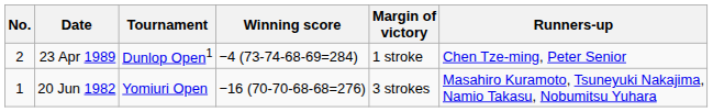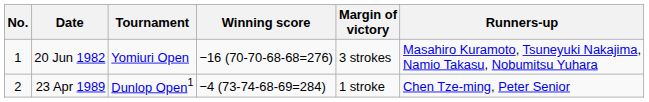rows swapped: 20 Jun 1982 <-> 23 Apr 1989
